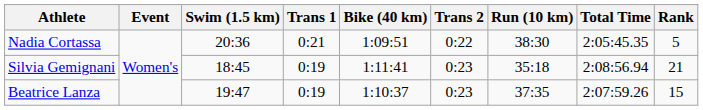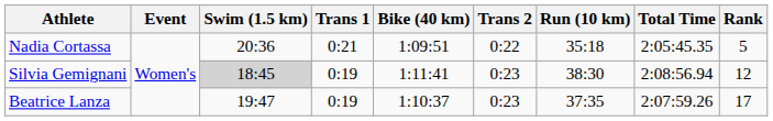Nadia Cortassa | Run (10 km): 38:30 -> 35:18
Silvia Gemignani | Swim (1.5 km): no background -> lightgrey background
Silvia Gemignani | Run (10 km): 35:18 -> 38:30
Silvia Gemignani | Rank: 21 -> 12
Beatrice Lanza | Rank: 15 -> 17
